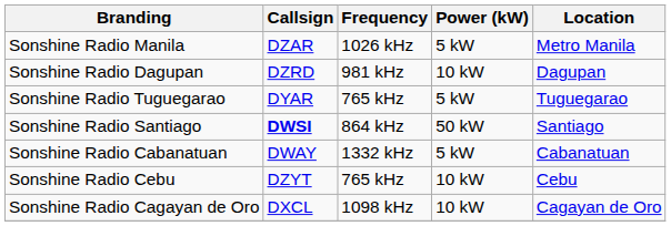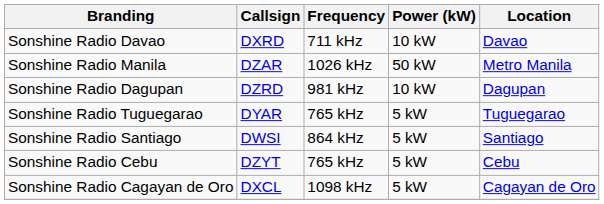+ row: Sonshine Radio Davao | DXRD | 711 kHz | 10 kW | Davao
Sonshine Radio Manila | Power (kW): 5 kW -> 50 kW
Sonshine Radio Santiago | Callsign: bold -> normal
Sonshine Radio Santiago | Power (kW): 50 kW -> 5 kW
- row: Sonshine Radio Cabanatuan | DWAY | 1332 kHz | 5 kW | Cabanatuan
Sonshine Radio Cebu | Power (kW): 10 kW -> 5 kW
Sonshine Radio Cagayan de Oro | Power (kW): 10 kW -> 5 kW
